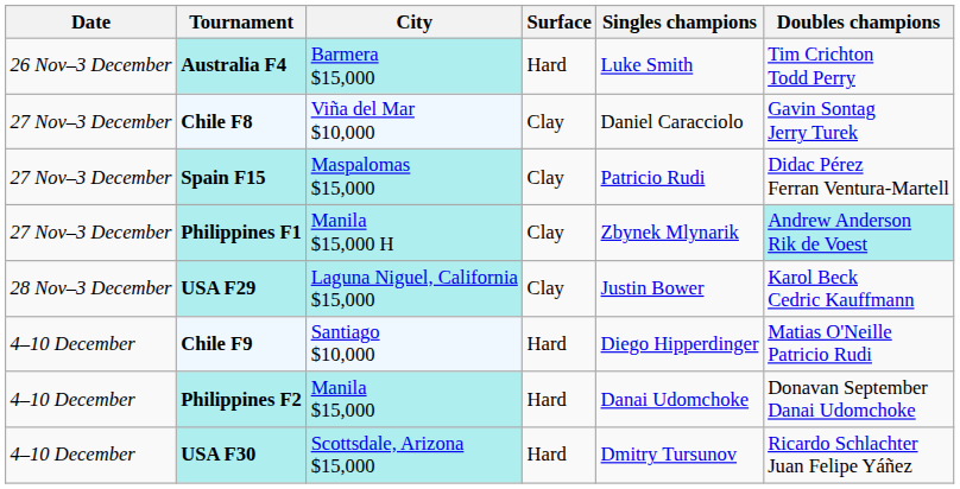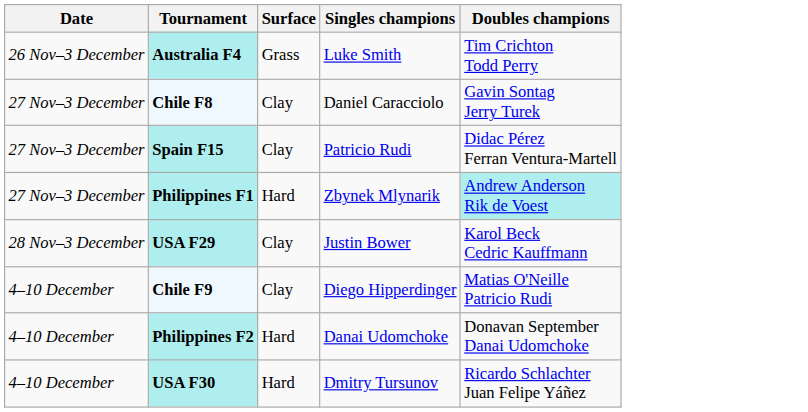- column: City | Barmera $15,000 | Viña del Mar $10,000 | Maspalomas $15,000 | Manila $15,000 H | Laguna Niguel, California $15,000 | Santiago $10,000 | Manila $15,000 | Scottsdale, Arizona $15,000
Australia F4 | Surface: Hard -> Grass
Philippines F1 | Surface: Clay -> Hard
Chile F9 | Surface: Hard -> Clay
